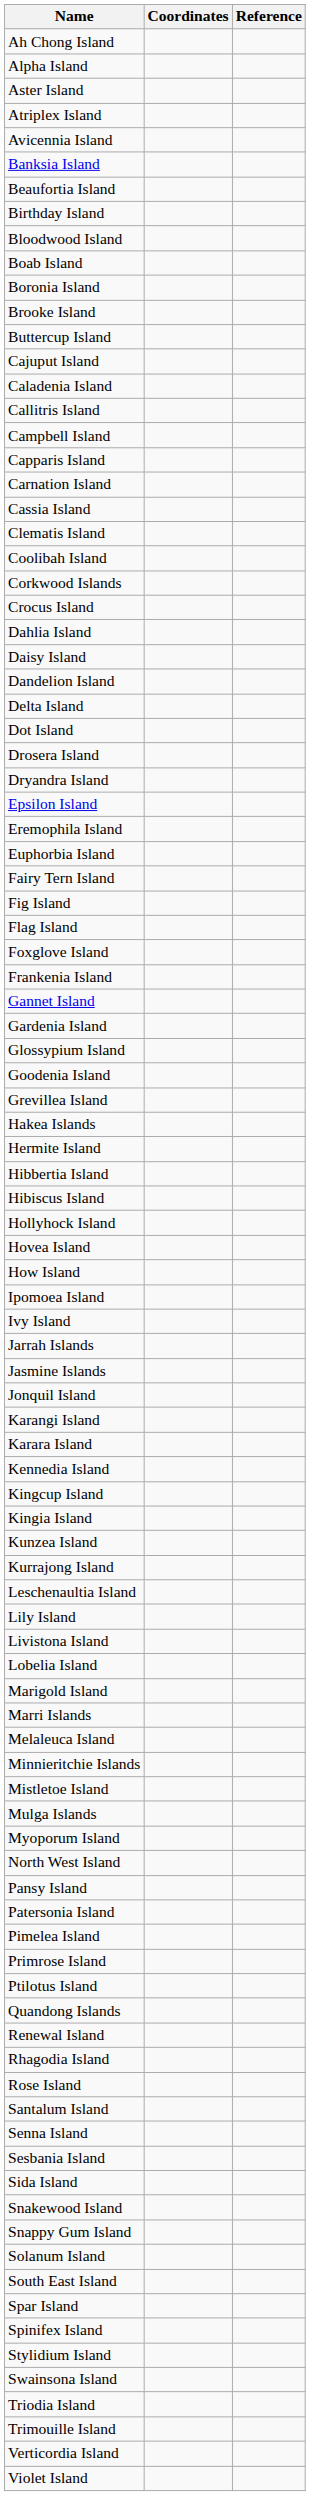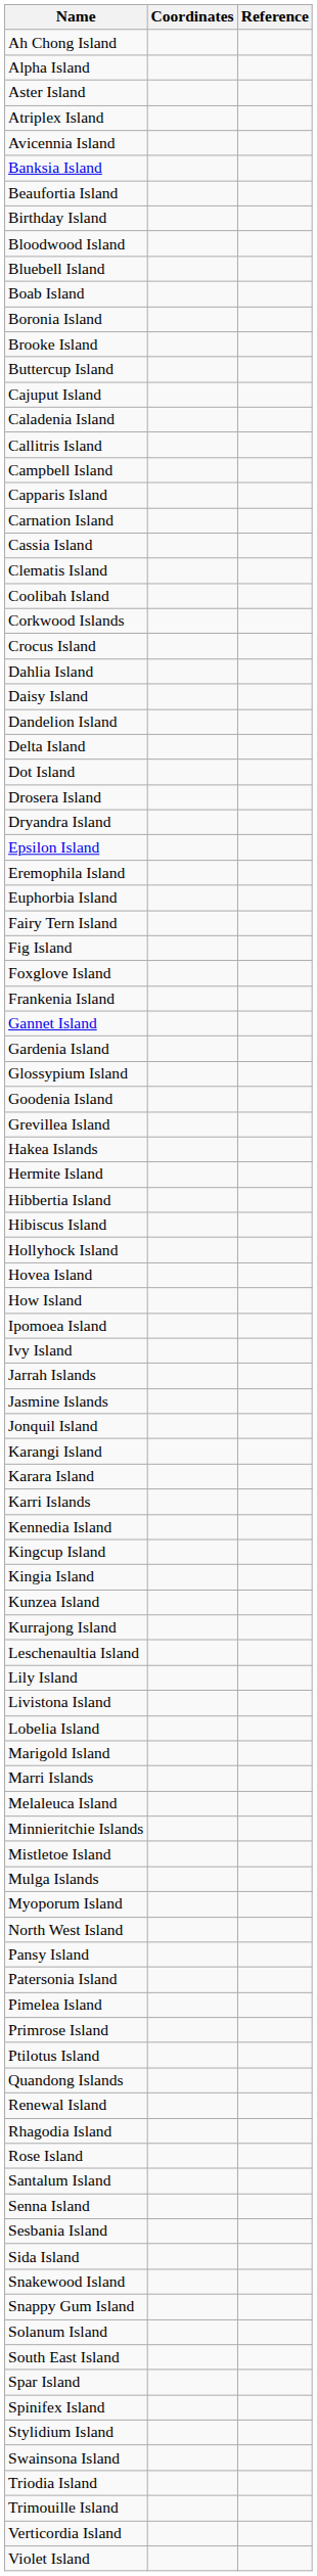+ row: Bluebell Island
- row: Flag Island
+ row: Karri Islands
